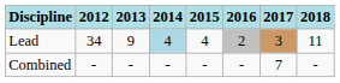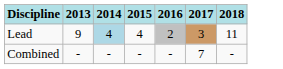- column: 2012 | 34 | -
